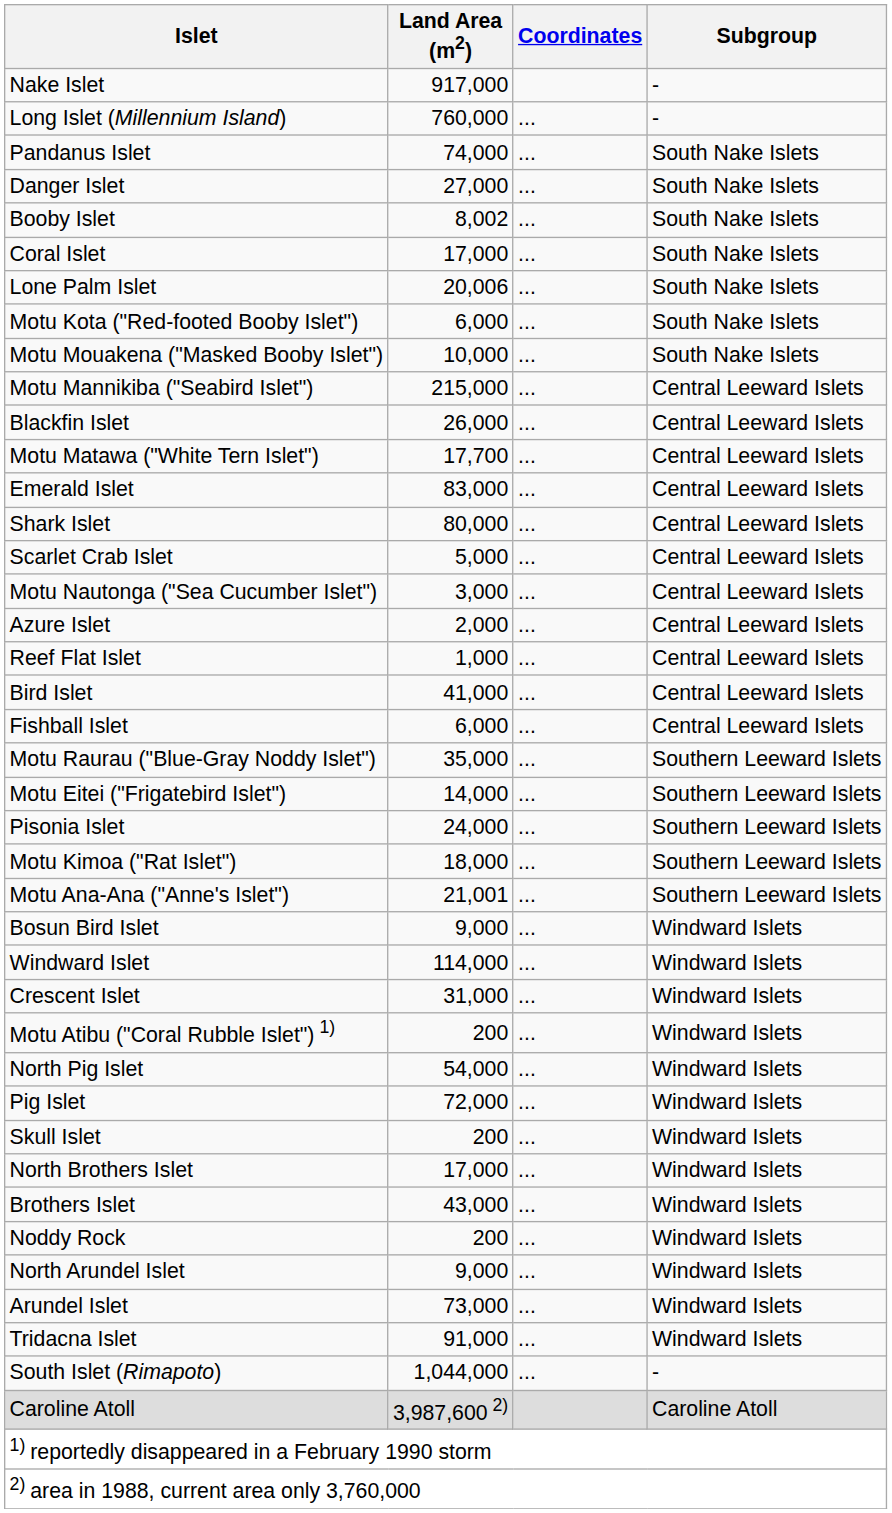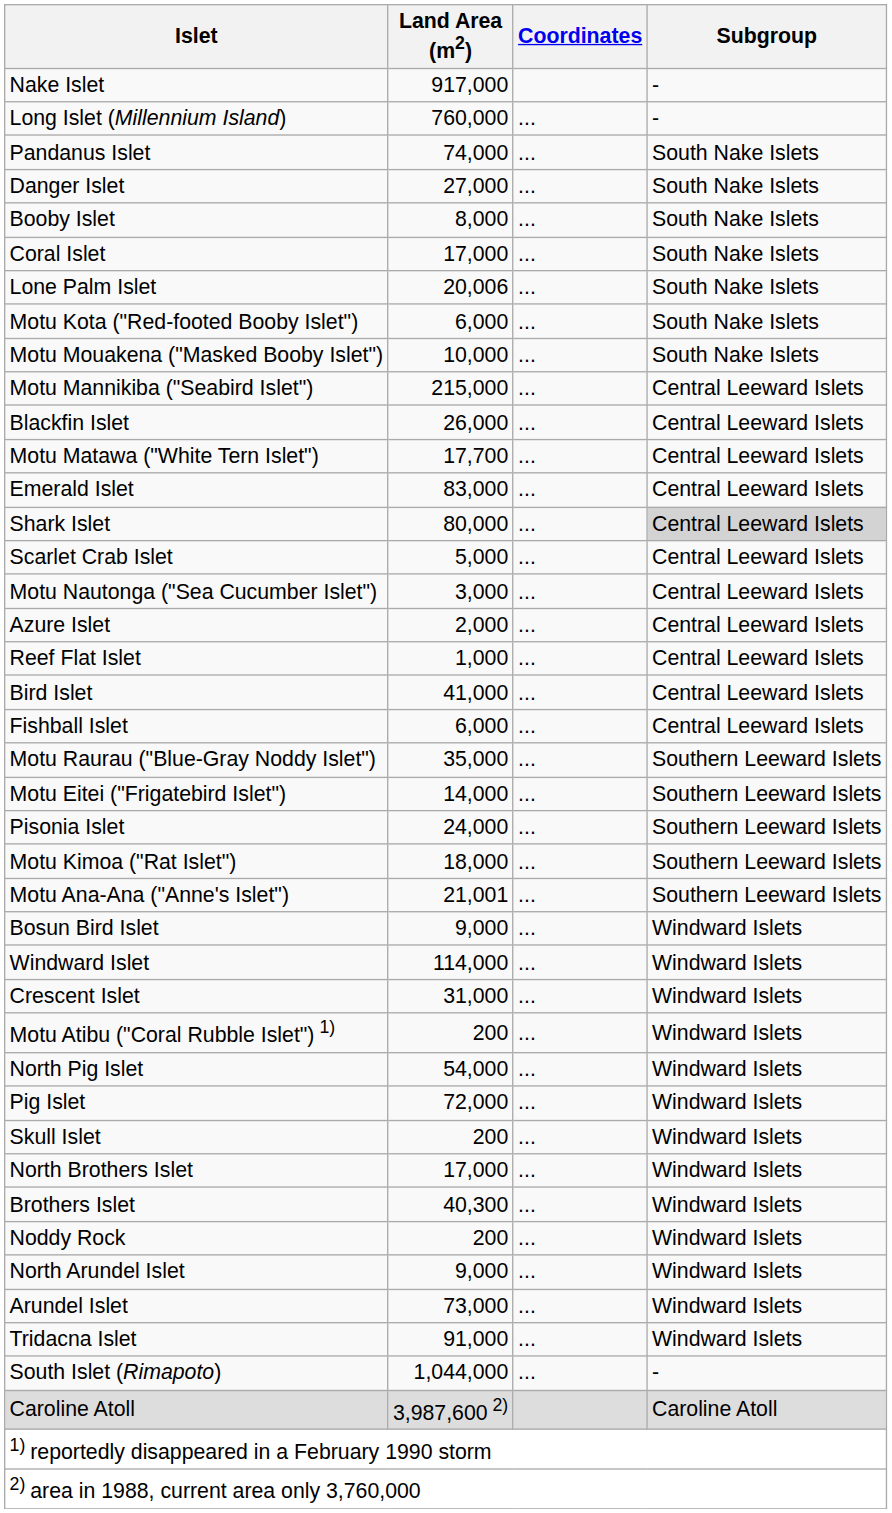Booby Islet | Land Area (m2): 8,002 -> 8,000
Shark Islet | Subgroup: no background -> lightgrey background
Brothers Islet | Land Area (m2): 43,000 -> 40,300
